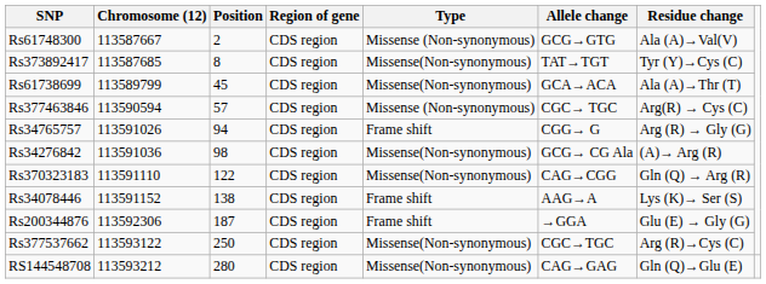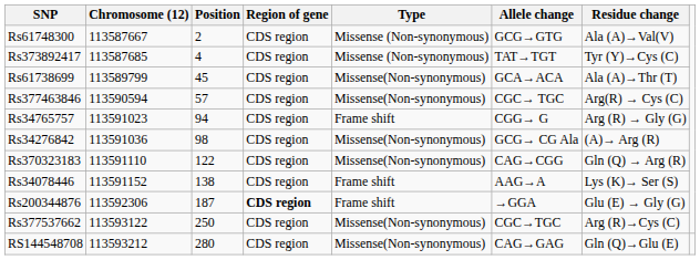Rs373892417 | Position: 8 -> 4
Rs373892417 | Type: Missense(Non-synonymous) -> Missense (Non-synonymous)
Rs377463846 | Type: Missense (Non-synonymous) -> Missense(Non-synonymous)
Rs34765757 | Chromosome (12): 113591026 -> 113591023
Rs200344876 | Region of gene: normal -> bold
